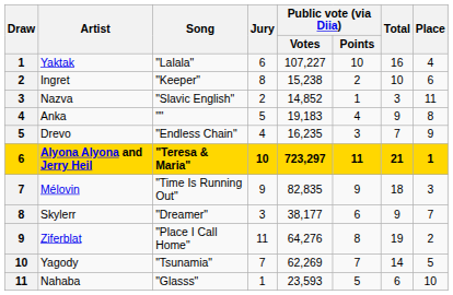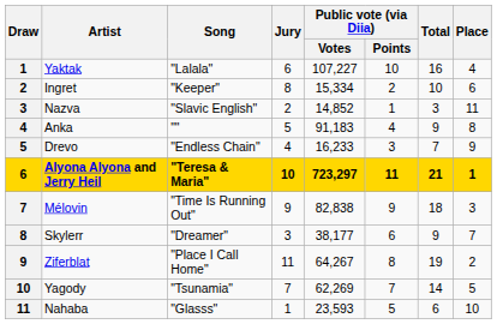Ingret | Public vote (via Diia) / Votes: 15,238 -> 15,334
Anka | Public vote (via Diia) / Votes: 19,183 -> 91,183
Drevo | Public vote (via Diia) / Votes: 16,235 -> 16,233
Mélovin | Public vote (via Diia) / Votes: 82,835 -> 82,838
Ziferblat | Public vote (via Diia) / Votes: 64,276 -> 64,267
